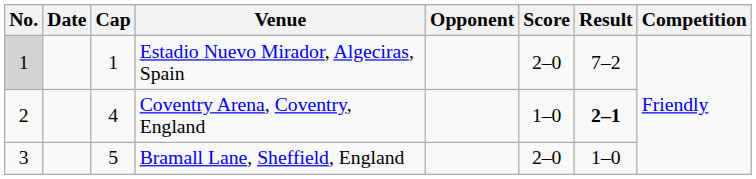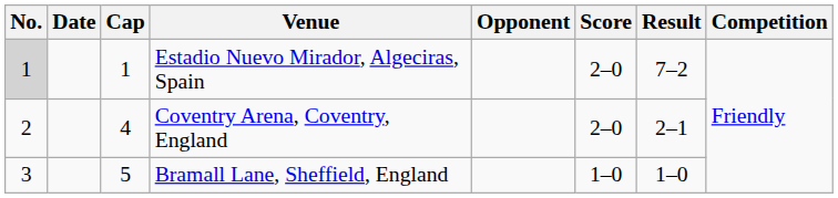Coventry Arena, Coventry, England | Score: 1–0 -> 2–0
Coventry Arena, Coventry, England | Result: bold -> normal
Bramall Lane, Sheffield, England | Score: 2–0 -> 1–0
